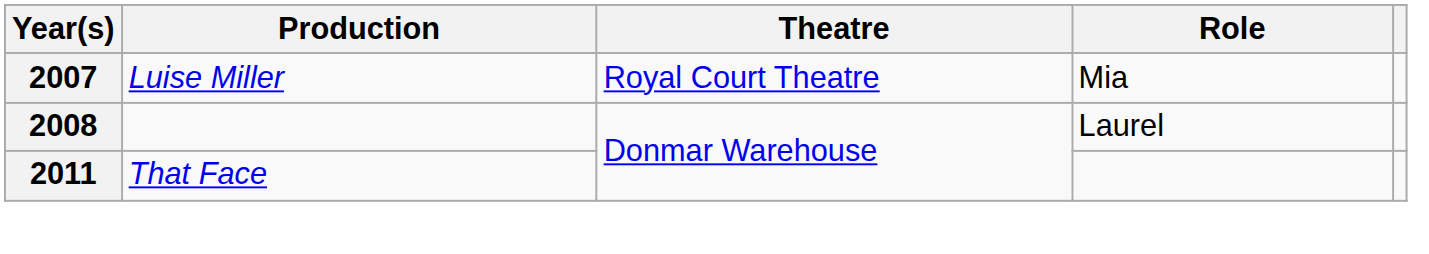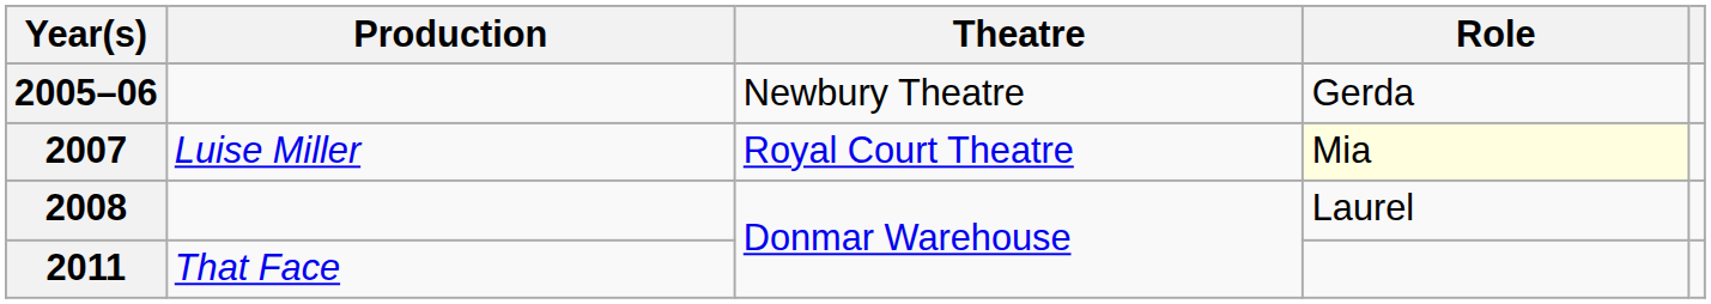+ row: 2005–06 | Newbury Theatre | Gerda
2007 | Role: no background -> lightyellow background
